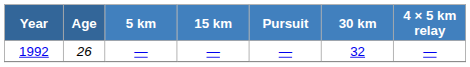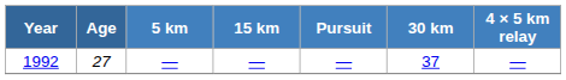1992 | Age: 26 -> 27
1992 | 30 km: 32 -> 37
